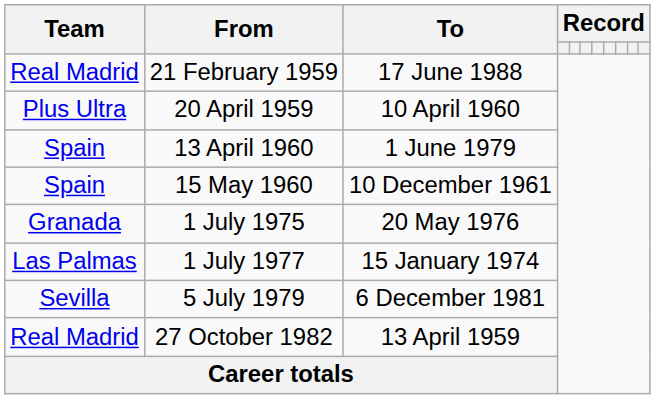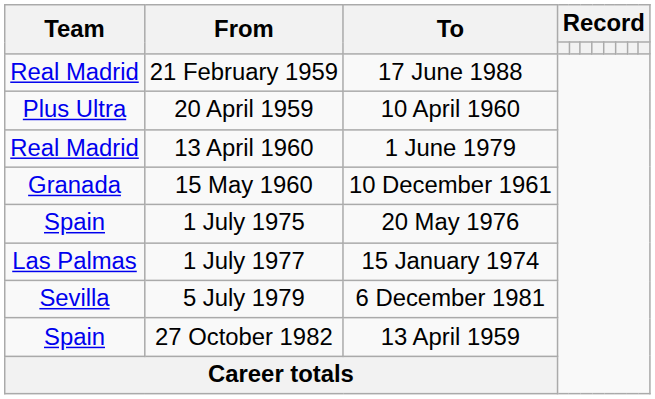13 April 1960 | Team: Spain -> Real Madrid
15 May 1960 | Team: Spain -> Granada
1 July 1975 | Team: Granada -> Spain
27 October 1982 | Team: Real Madrid -> Spain
